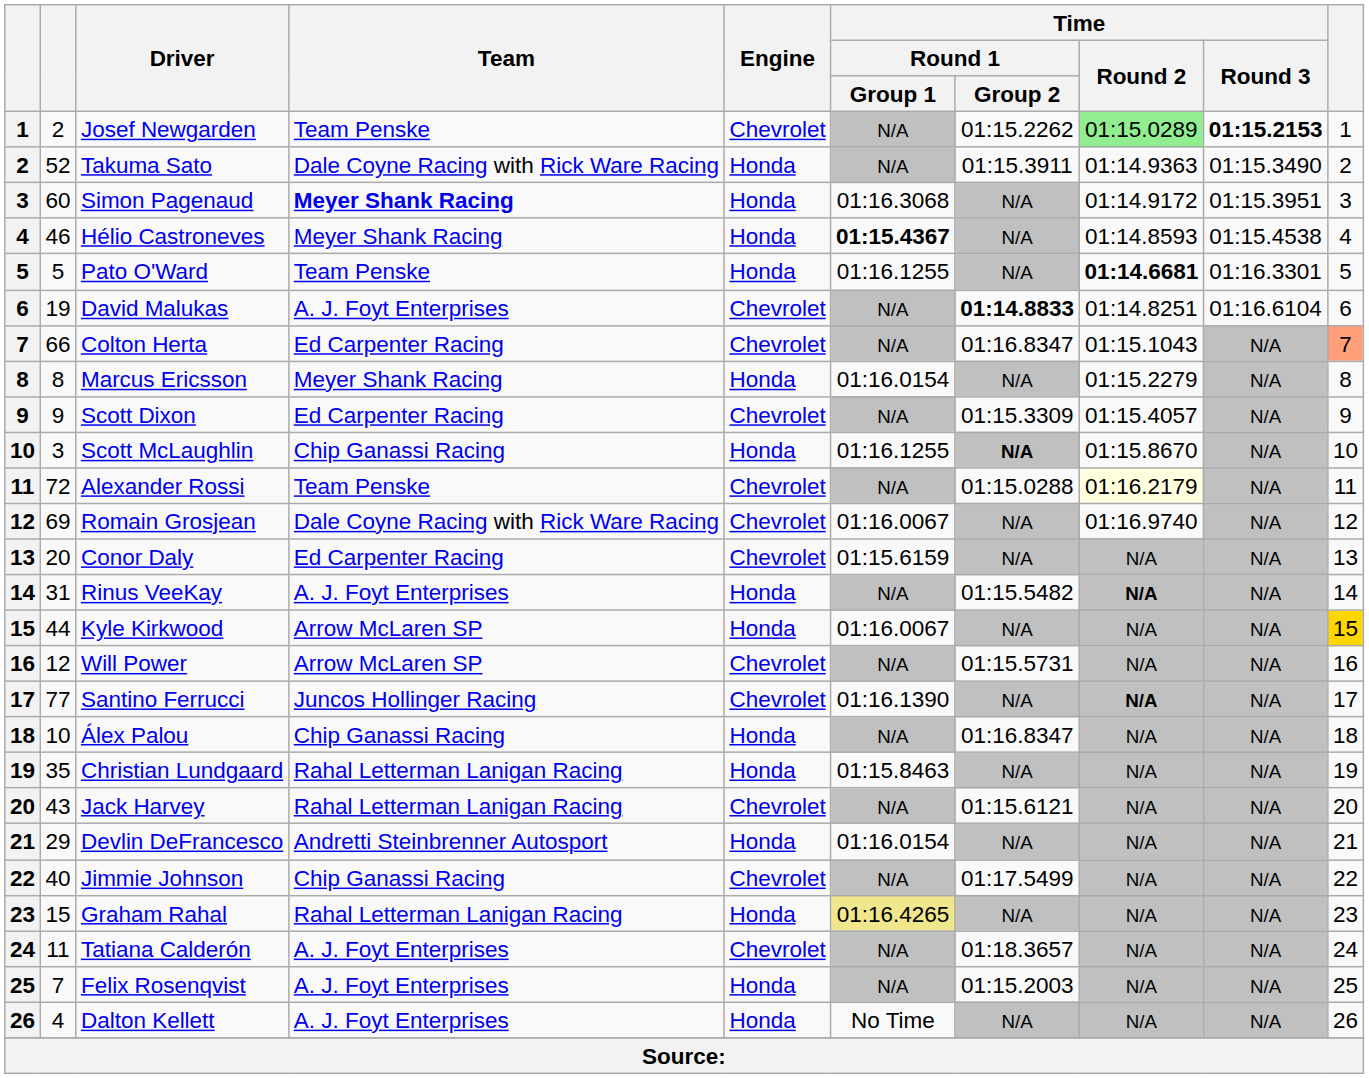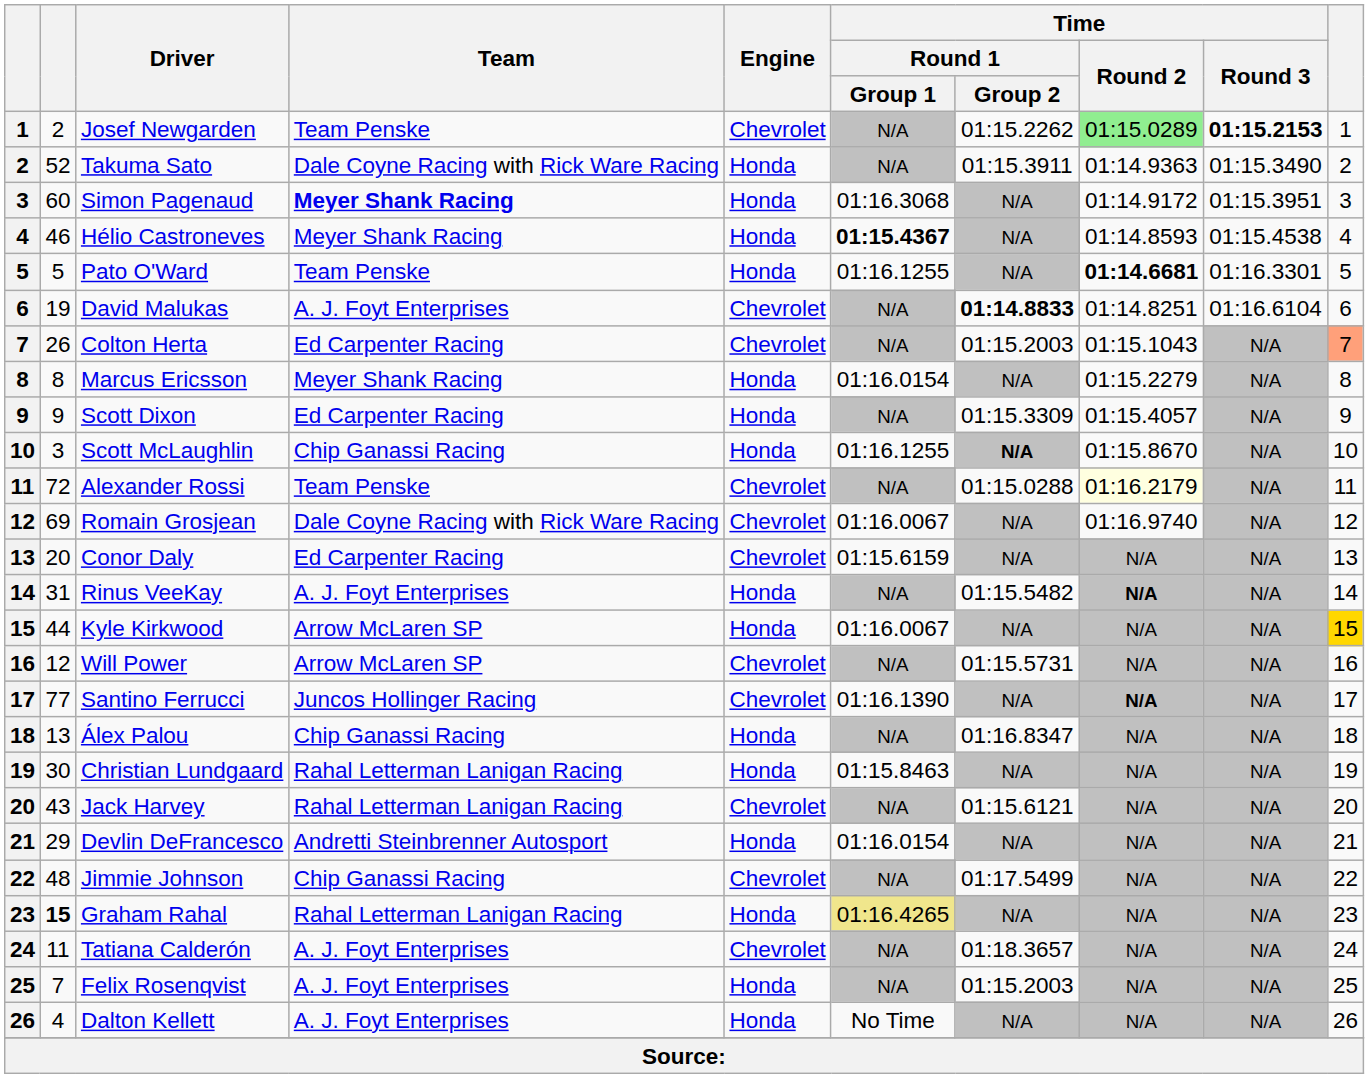Colton Herta | column 2: 66 -> 26
Colton Herta | Time / Round 1 / Group 2: 01:16.8347 -> 01:15.2003
Scott Dixon | Engine: Chevrolet -> Honda
Álex Palou | column 2: 10 -> 13
Christian Lundgaard | column 2: 35 -> 30
Jimmie Johnson | column 2: 40 -> 48
Graham Rahal | column 2: normal -> bold
